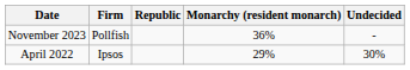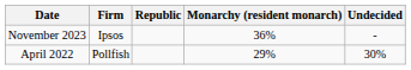November 2023 | Firm: Pollfish -> Ipsos
April 2022 | Firm: Ipsos -> Pollfish
